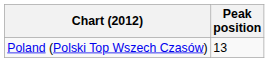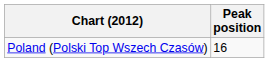Poland (Polski Top Wszech Czasów) | Peak position: 13 -> 16
